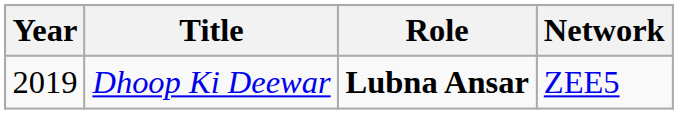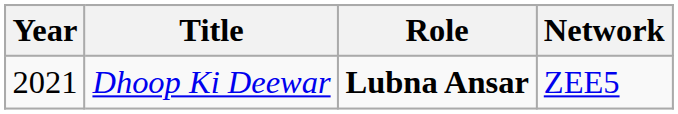Dhoop Ki Deewar | Year: 2019 -> 2021
